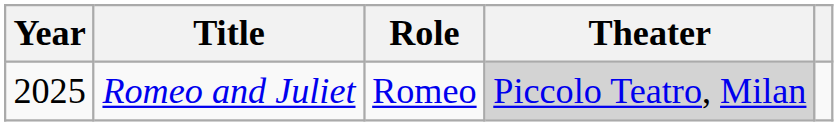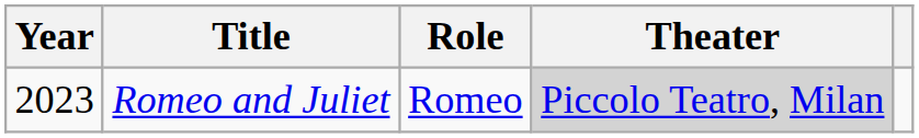Romeo and Juliet | Year: 2025 -> 2023
